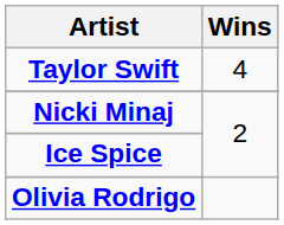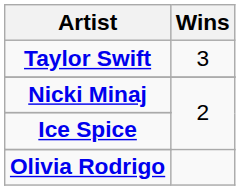Taylor Swift | Wins: 4 -> 3
